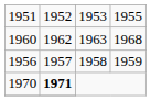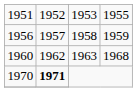rows swapped: 1956 <-> 1960
